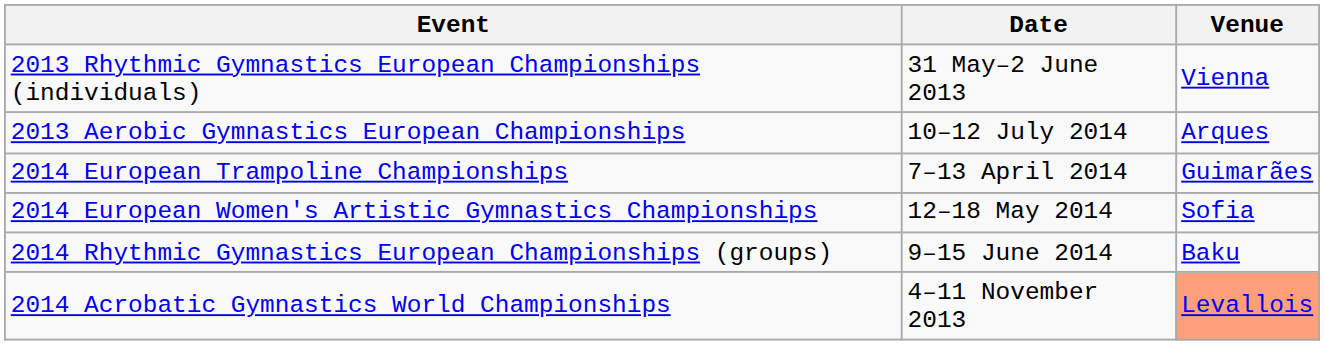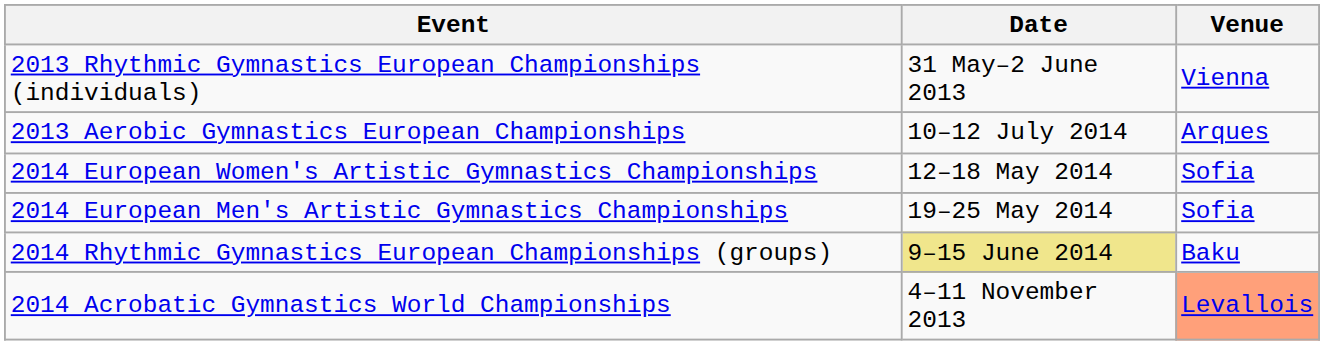- row: 2014 European Trampoline Championships | 7–13 April 2014 | Guimarães
+ row: 2014 European Men's Artistic Gymnastics Championships | 19–25 May 2014 | Sofia
2014 Rhythmic Gymnastics European Championships (groups) | Date: no background -> khaki background
